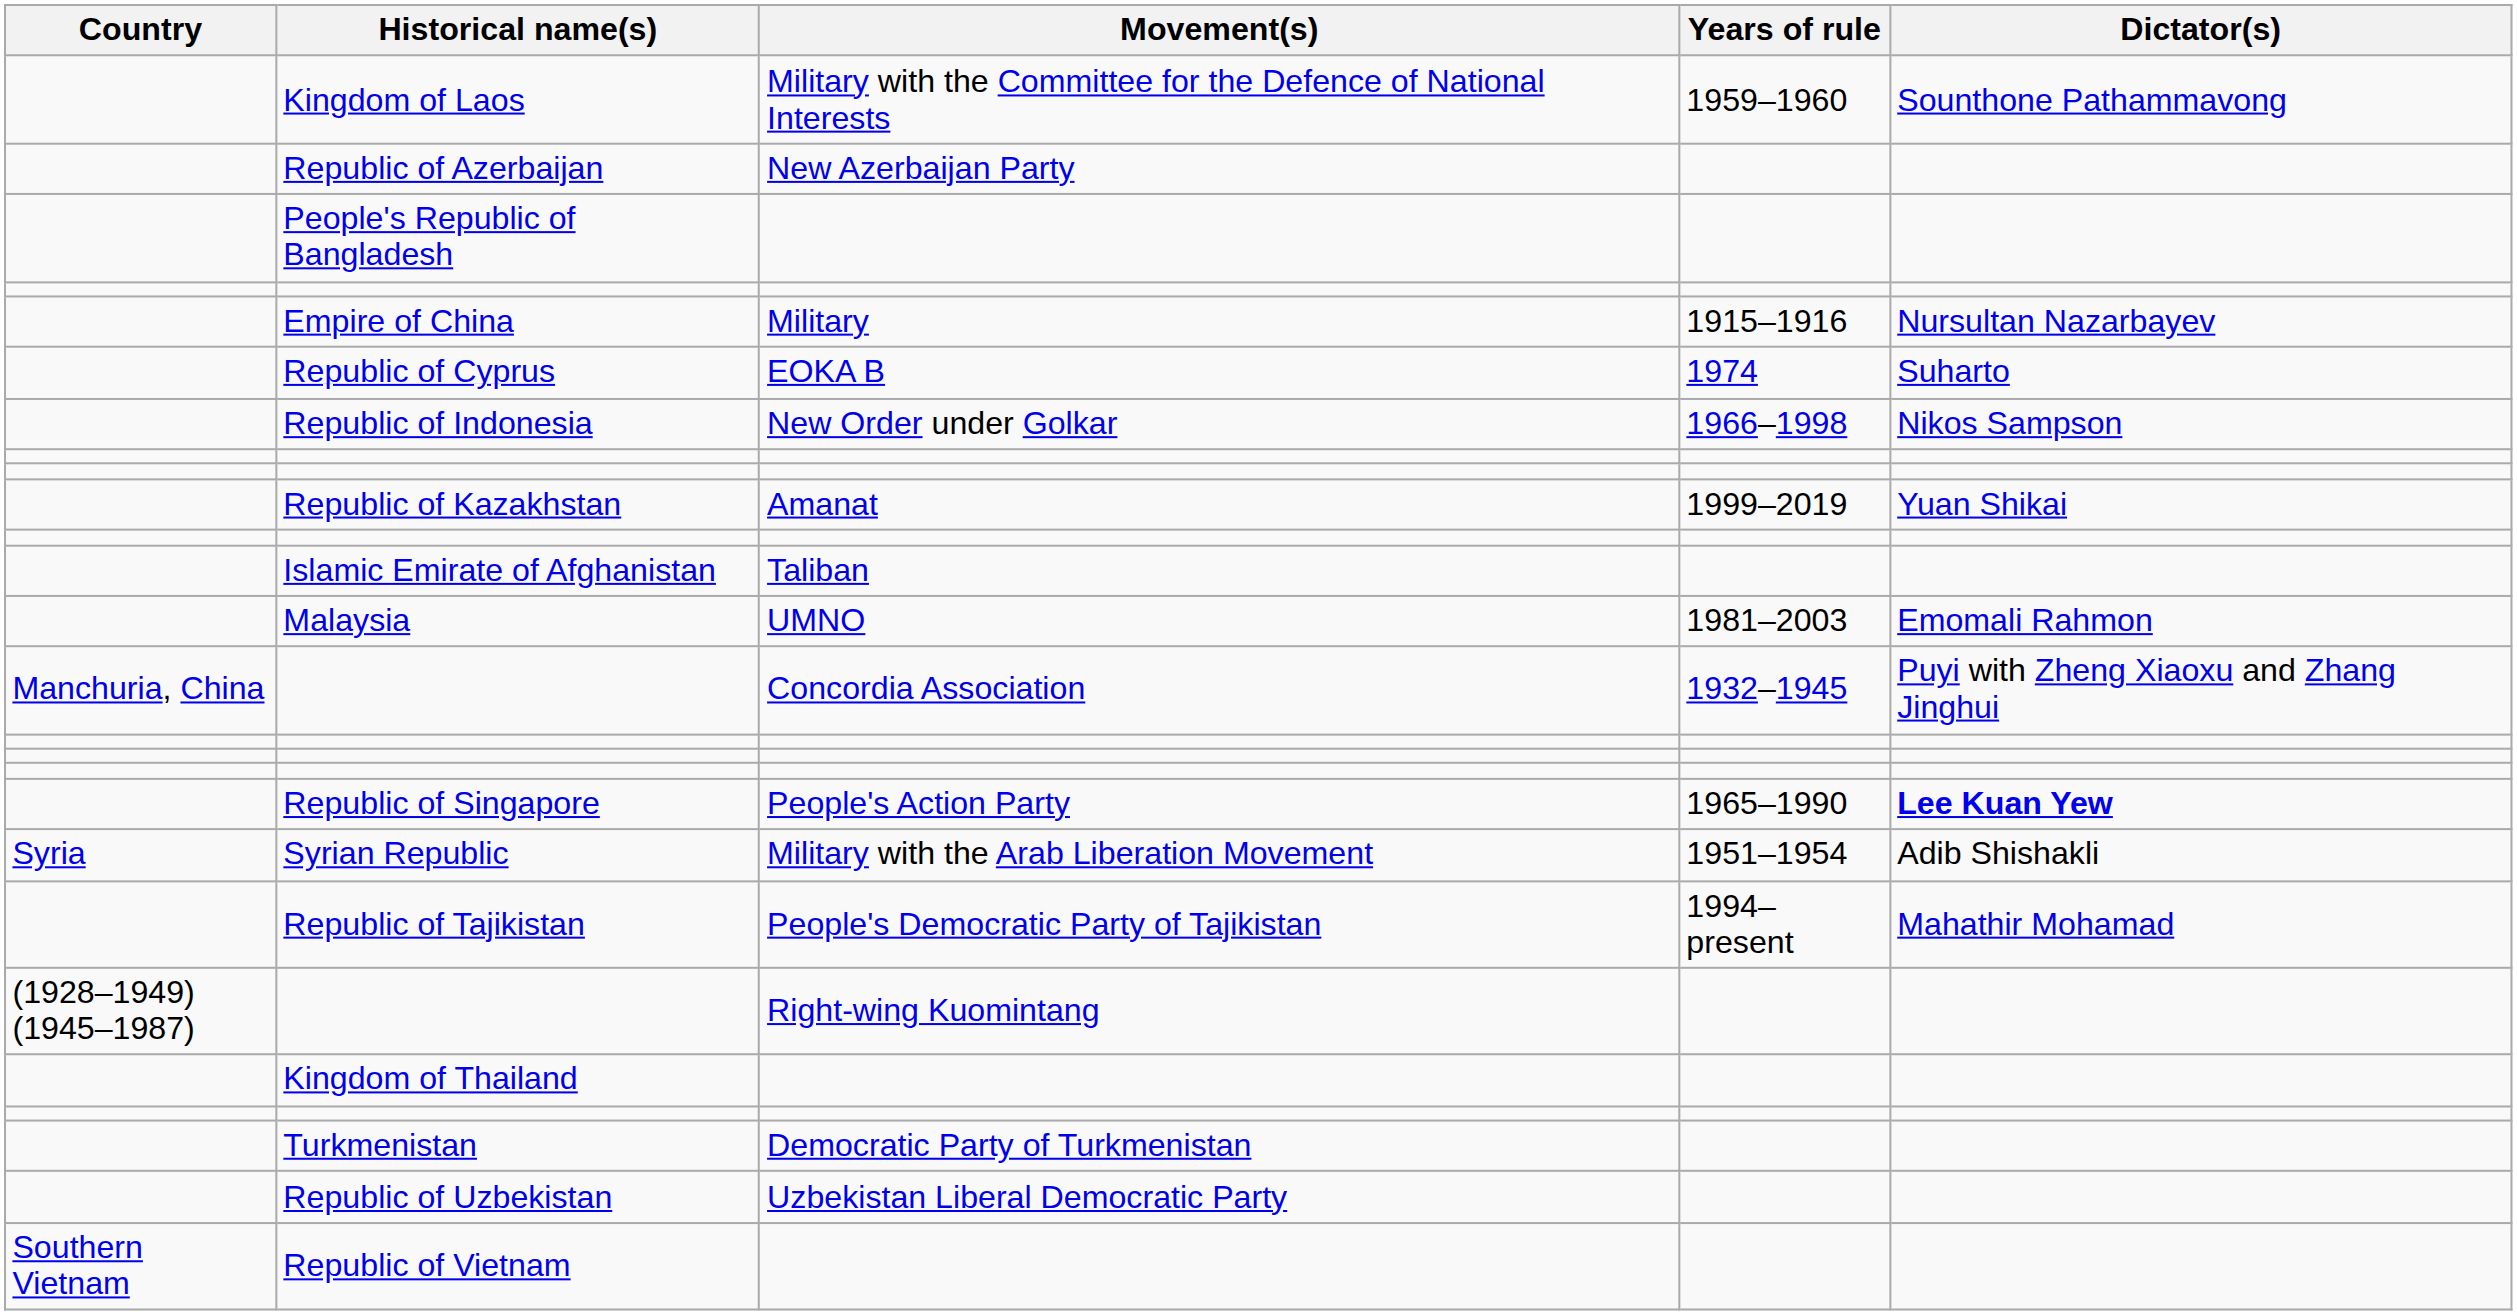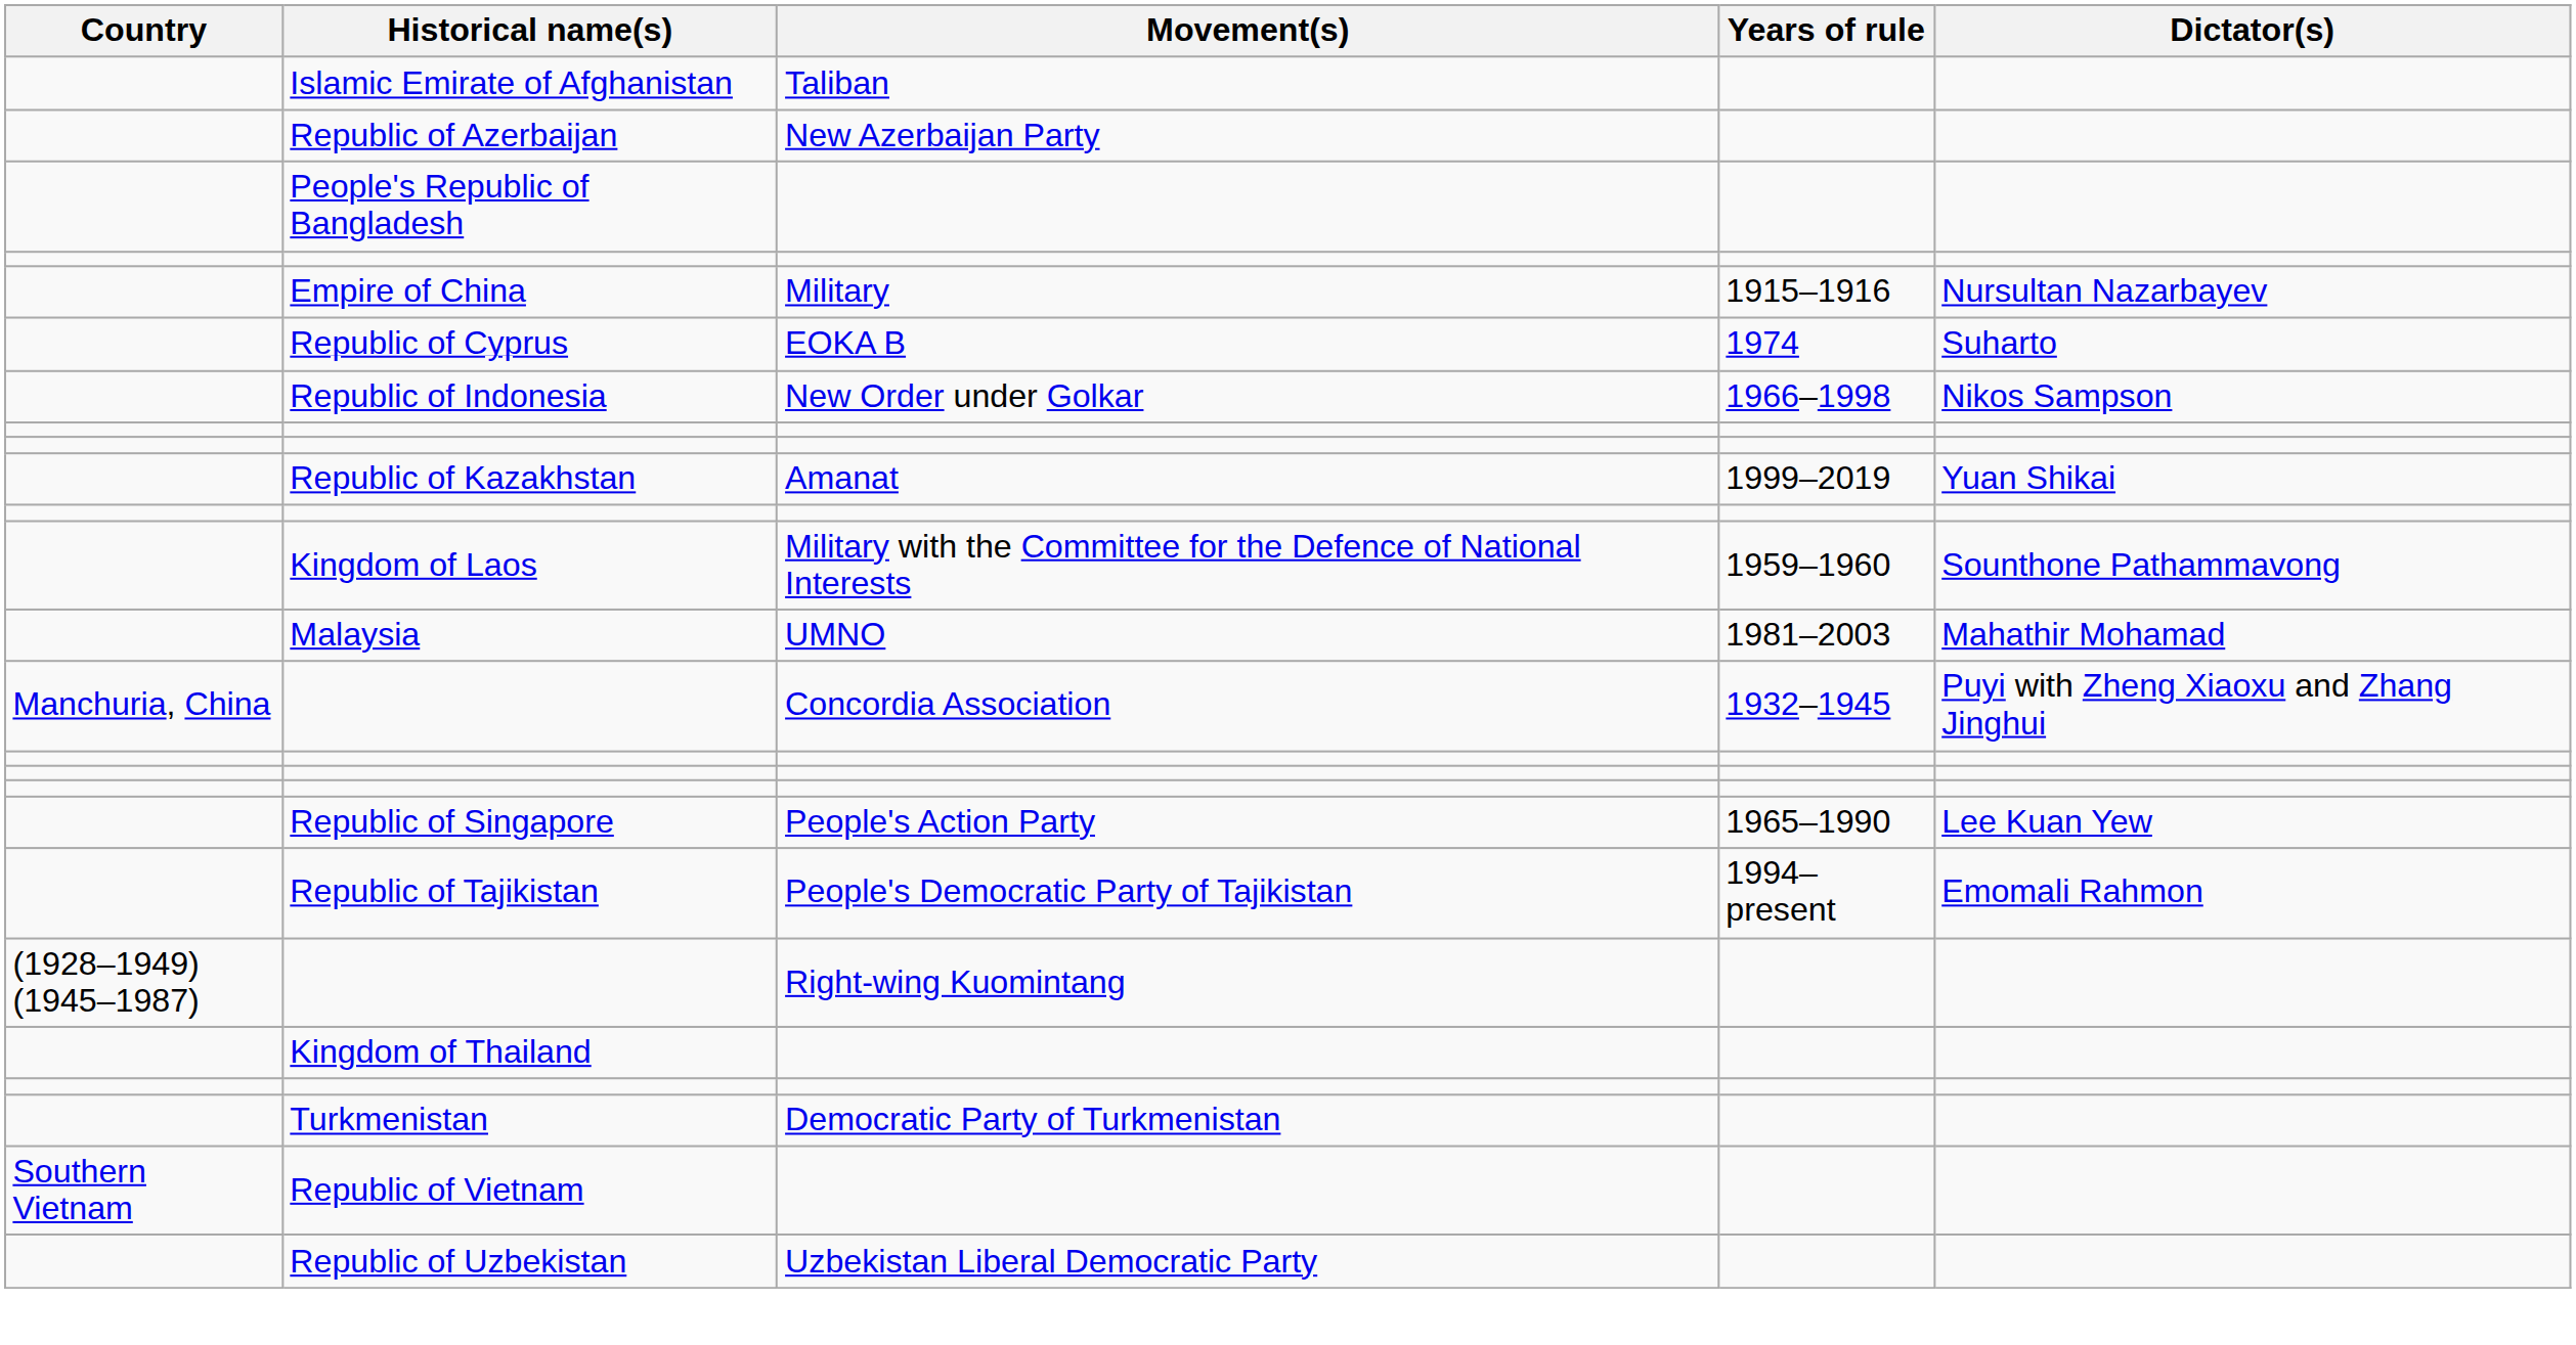rows swapped: Islamic Emirate of Afghanistan <-> Kingdom of Laos
Malaysia | Dictator(s): Emomali Rahmon -> Mahathir Mohamad
Republic of Singapore | Dictator(s): bold -> normal
- row: Syria | Syrian Republic | Military with the Arab Liberation Movement | 1951–1954 | Adib Shishakli
Republic of Tajikistan | Dictator(s): Mahathir Mohamad -> Emomali Rahmon
rows swapped: Republic of Uzbekistan <-> Republic of Vietnam
